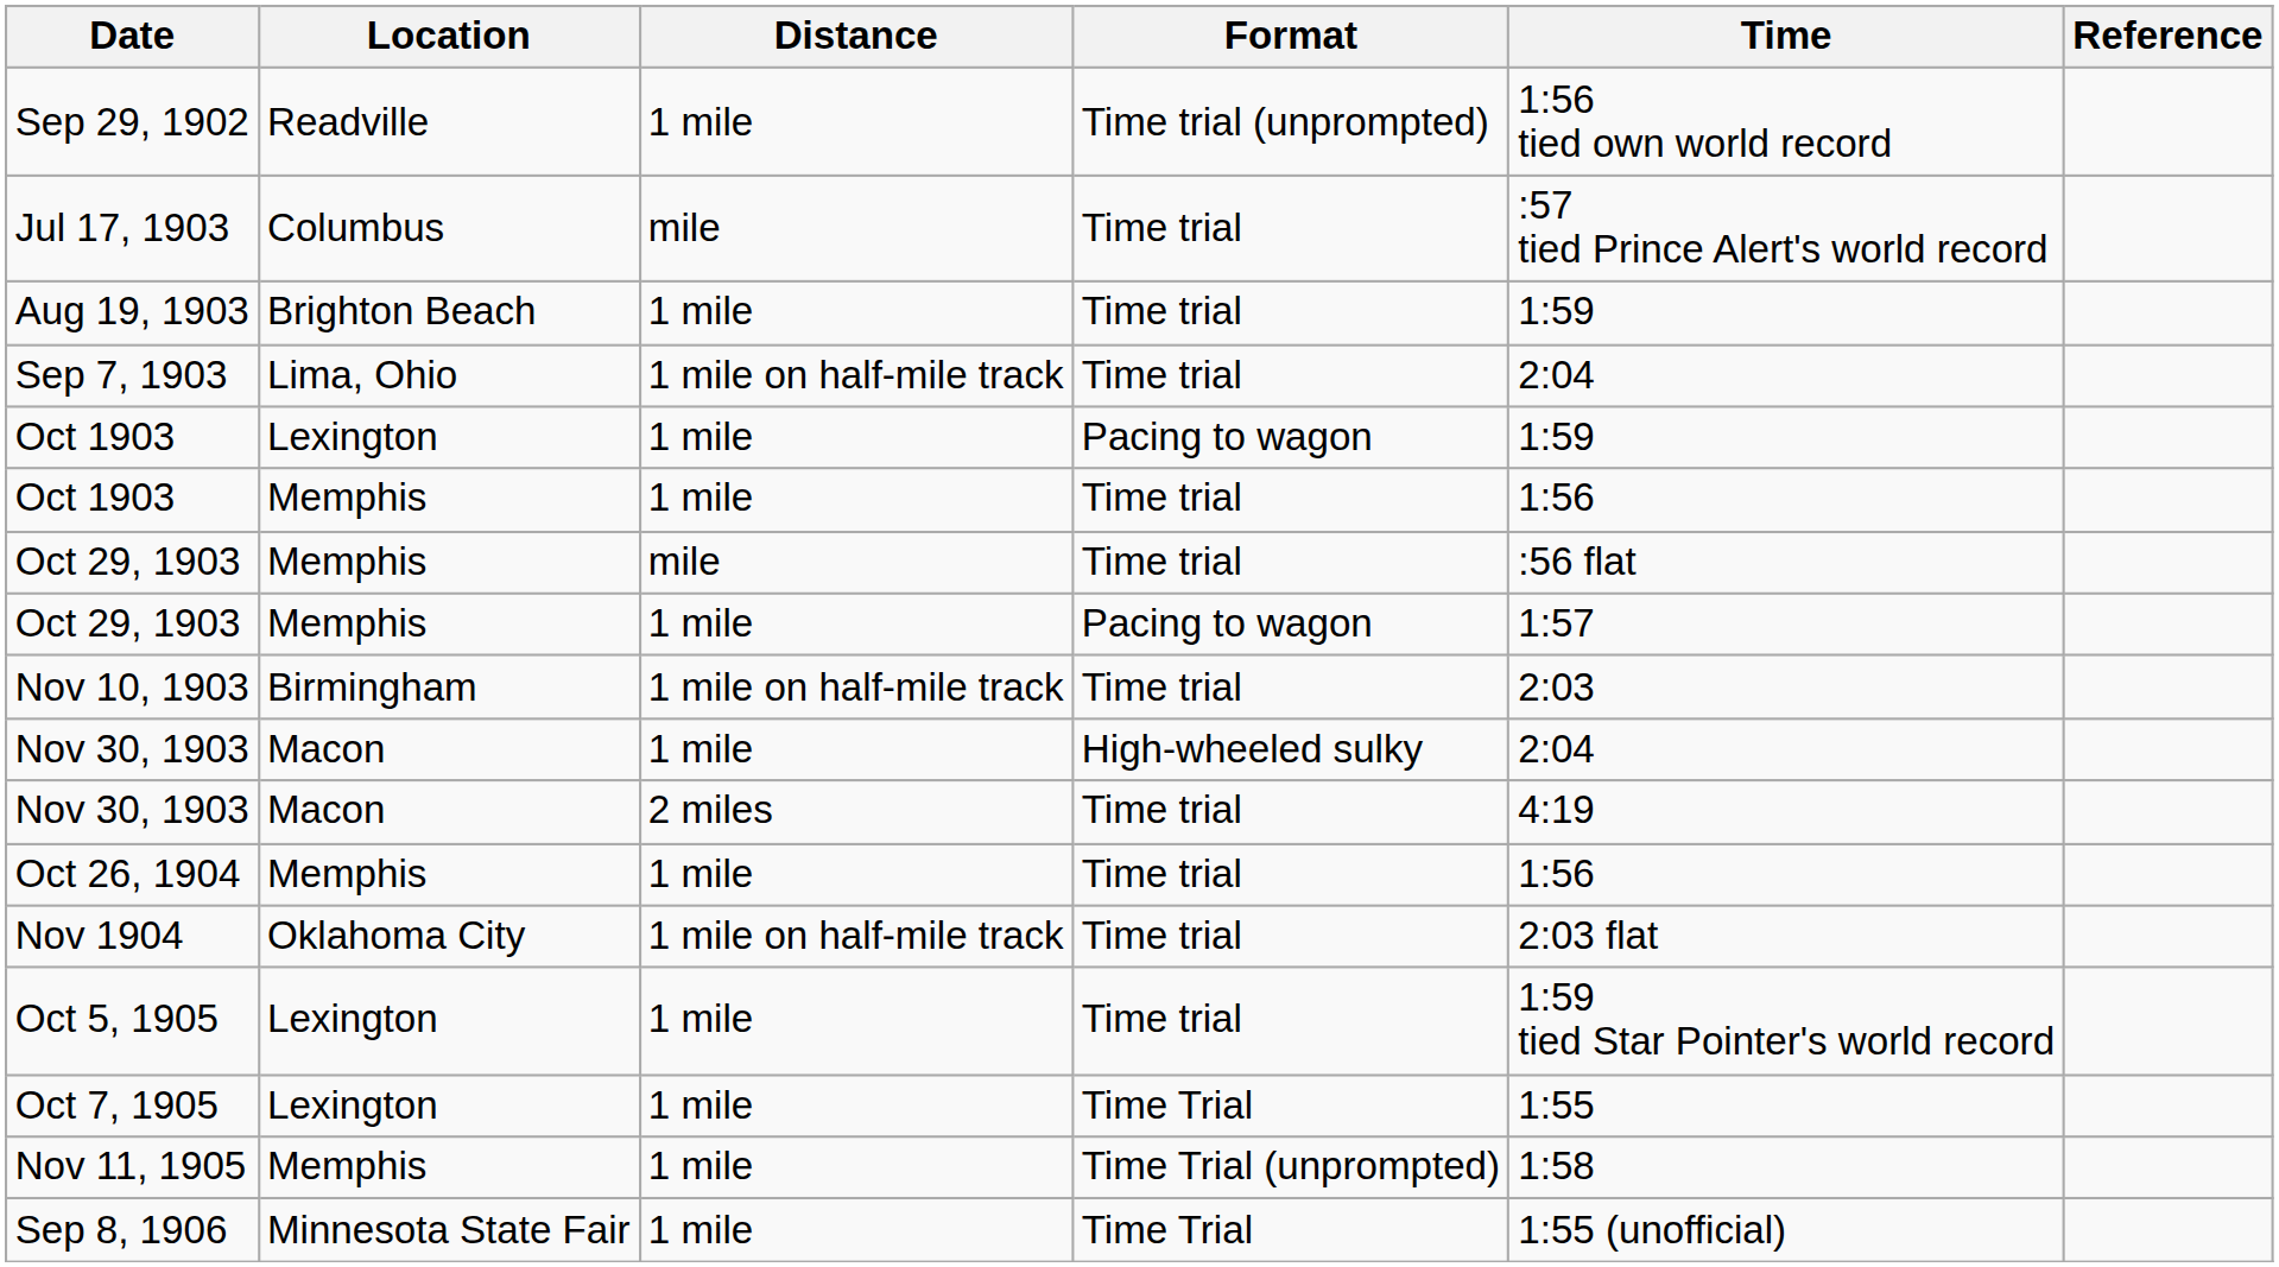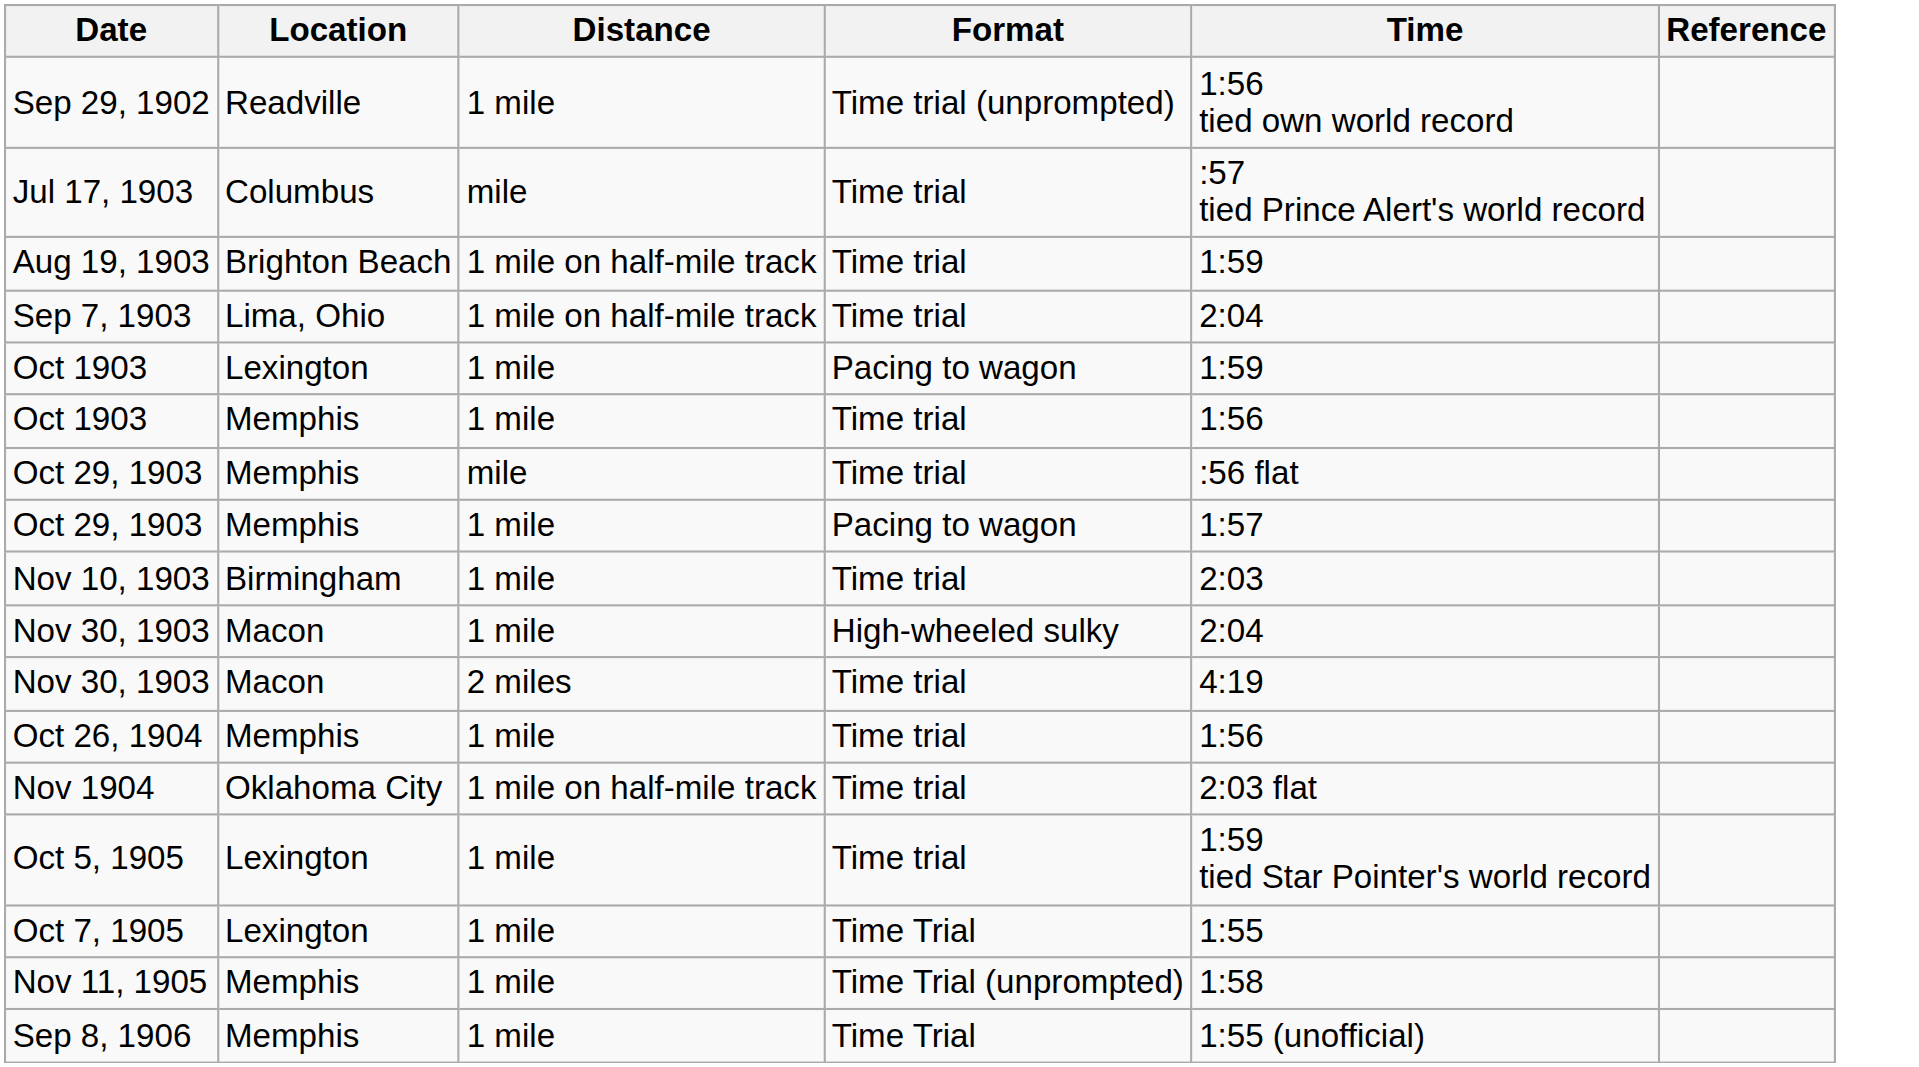Aug 19, 1903 | Distance: 1 mile -> 1 mile on half-mile track
Nov 10, 1903 | Distance: 1 mile on half-mile track -> 1 mile
Sep 8, 1906 | Location: Minnesota State Fair -> Memphis
